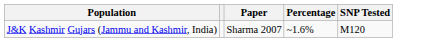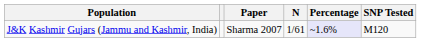+ column: N | 1/61
J&K Kashmir Gujars (Jammu and Kashmir, India) | Percentage: no background -> lavender background
